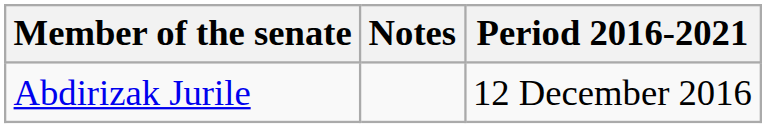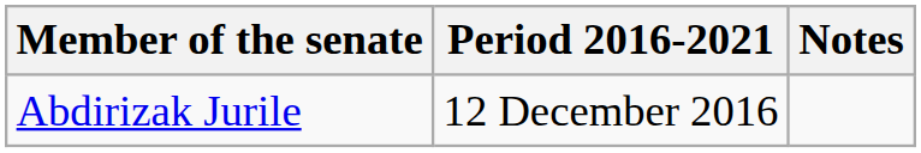columns swapped: Period 2016-2021 <-> Notes
